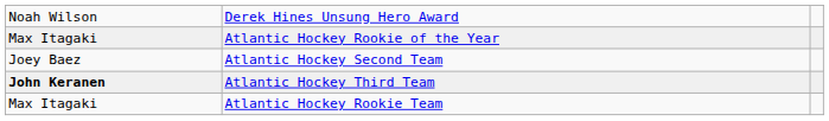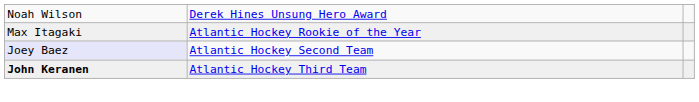Atlantic Hockey Second Team | column 1: no background -> lavender background
- row: Max Itagaki | Atlantic Hockey Rookie Team
